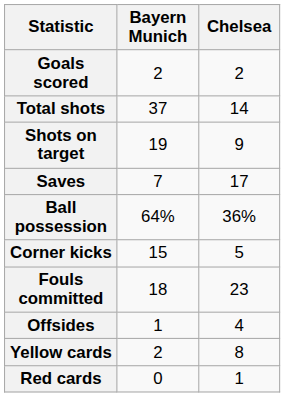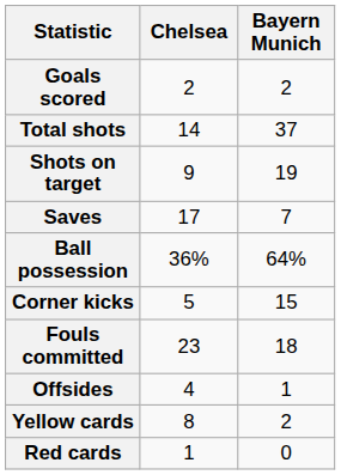columns swapped: Bayern Munich <-> Chelsea
